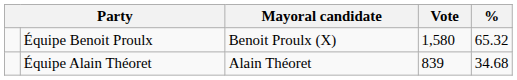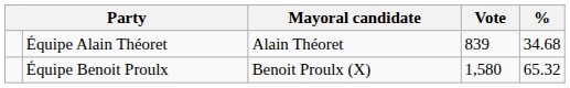rows swapped: Équipe Benoit Proulx <-> Équipe Alain Théoret
